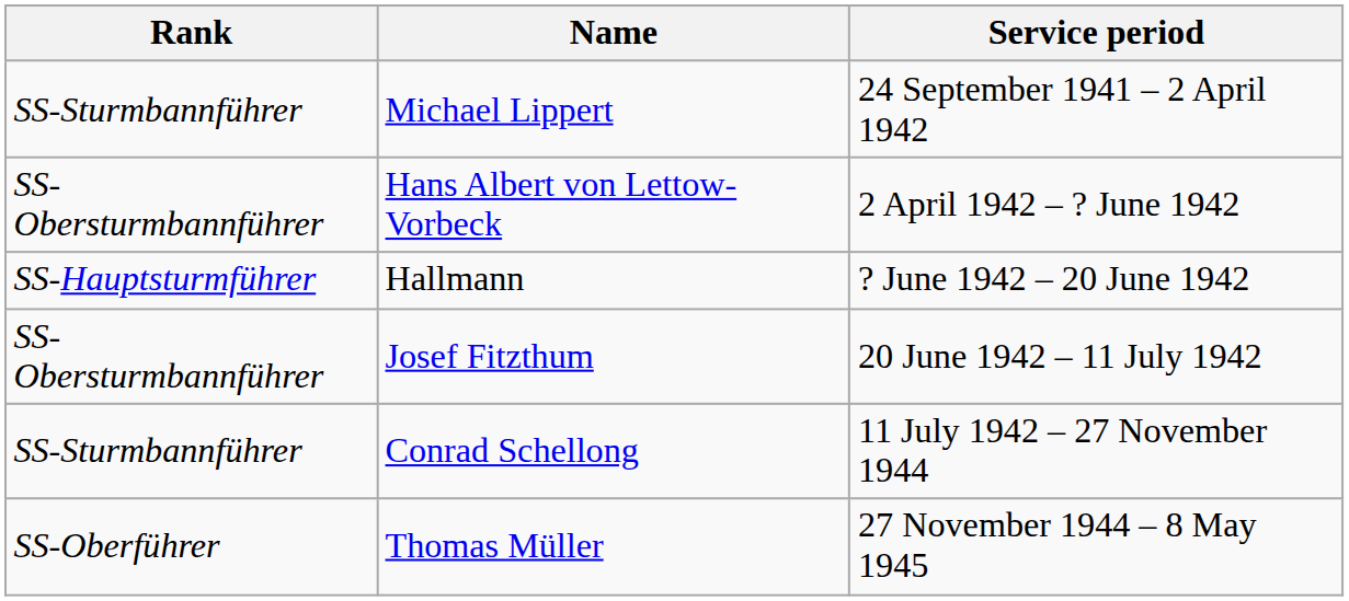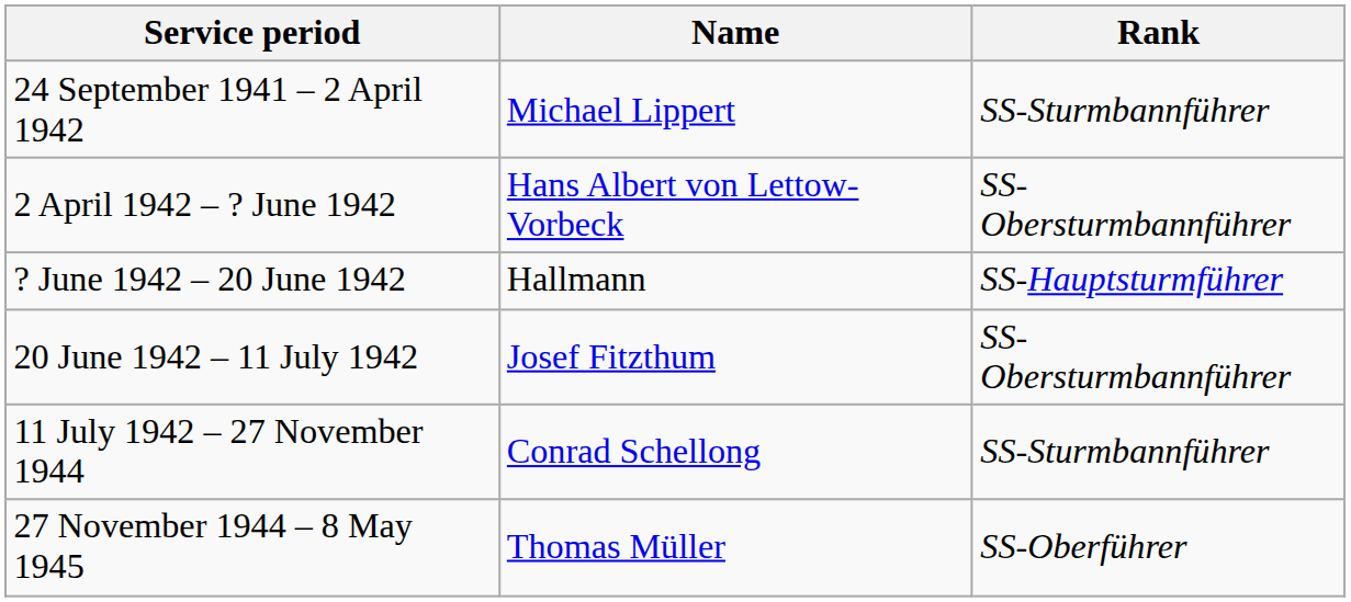columns swapped: Rank <-> Service period
